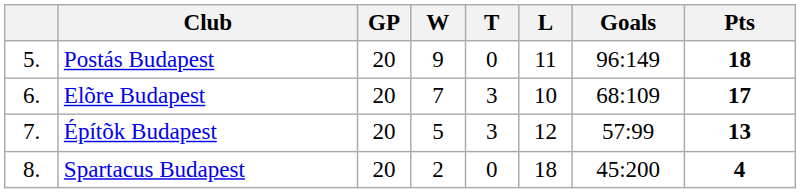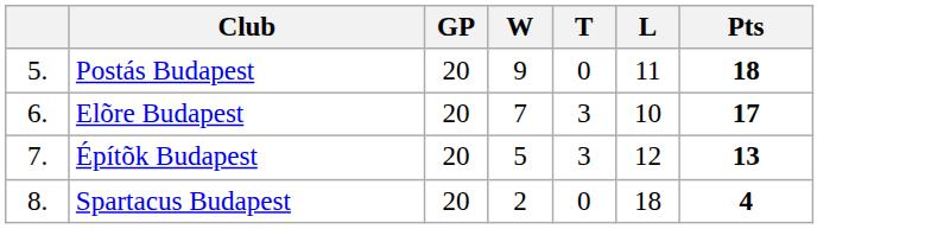- column: Goals | 96:149 | 68:109 | 57:99 | 45:200
